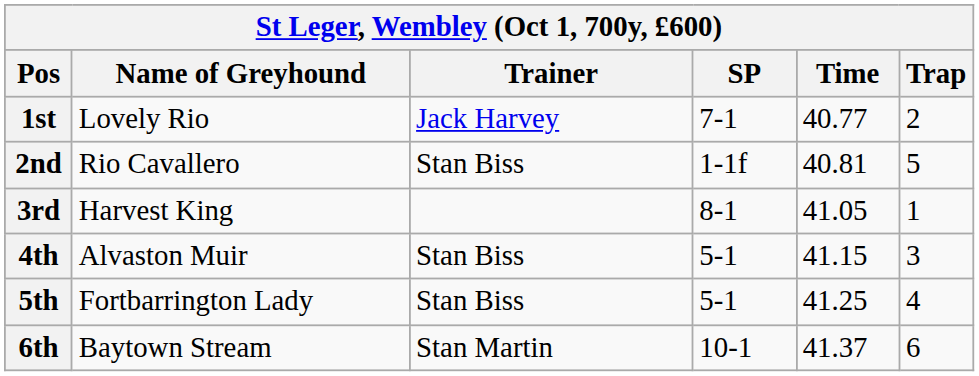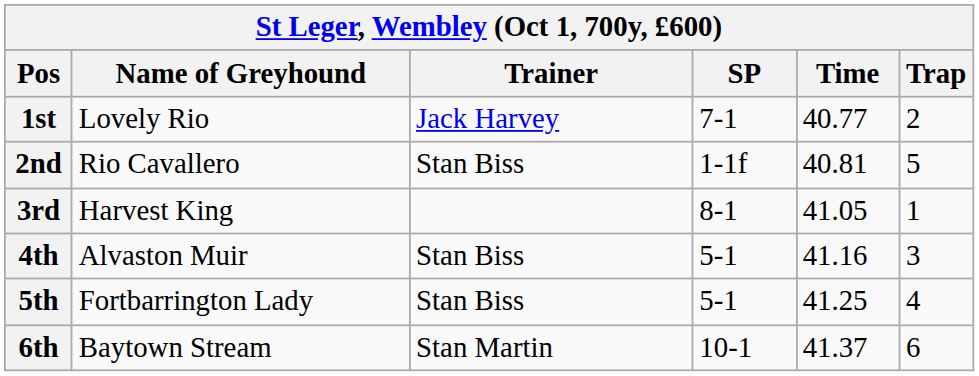4th | Time: 41.15 -> 41.16
